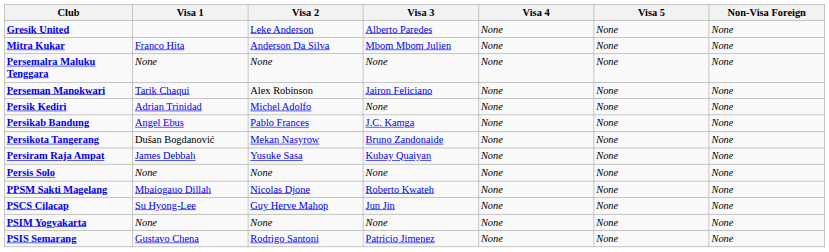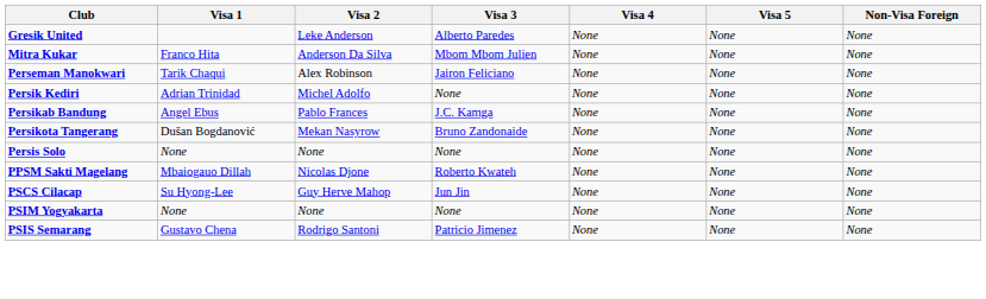- row: Persemalra Maluku Tenggara | None | None | None | None | None | None
- row: Persiram Raja Ampat | James Debbah | Yusuke Sasa | Kubay Quaiyan | None | None | None
